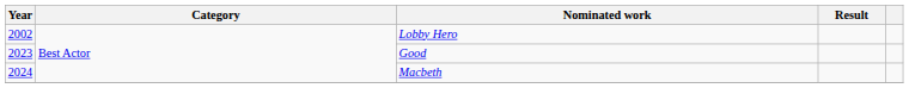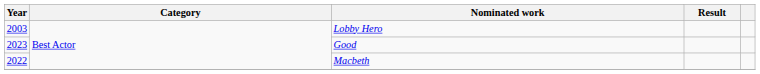Lobby Hero | Year: 2002 -> 2003
Macbeth | Year: 2024 -> 2022
